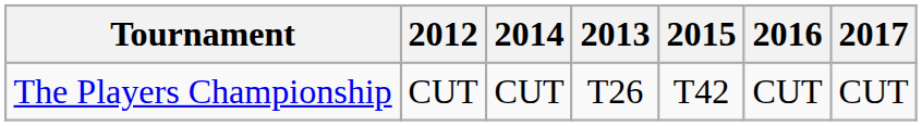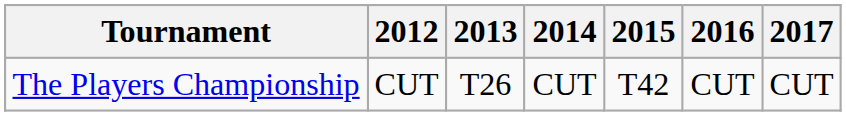columns swapped: 2013 <-> 2014
